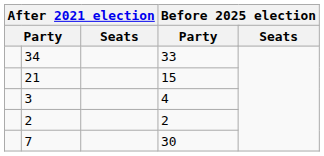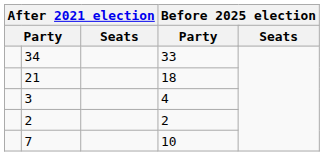21 | column 4: 15 -> 18
7 | column 4: 30 -> 10
